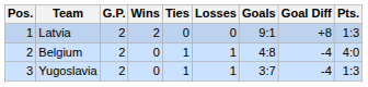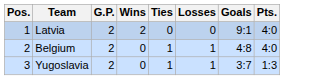- column: Goal Diff | +8 | -4 | -4
Latvia | Pts.: 1:3 -> 4:0
